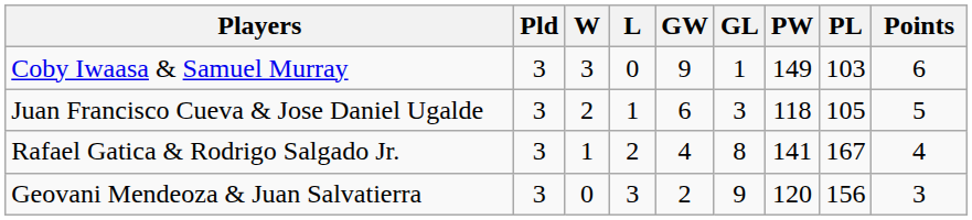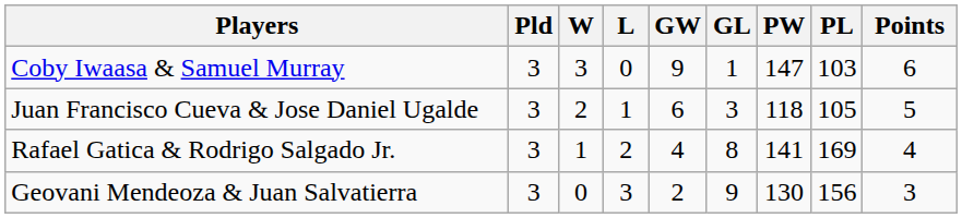Coby Iwaasa & Samuel Murray | PW: 149 -> 147
Rafael Gatica & Rodrigo Salgado Jr. | PL: 167 -> 169
Geovani Mendeoza & Juan Salvatierra | PW: 120 -> 130
